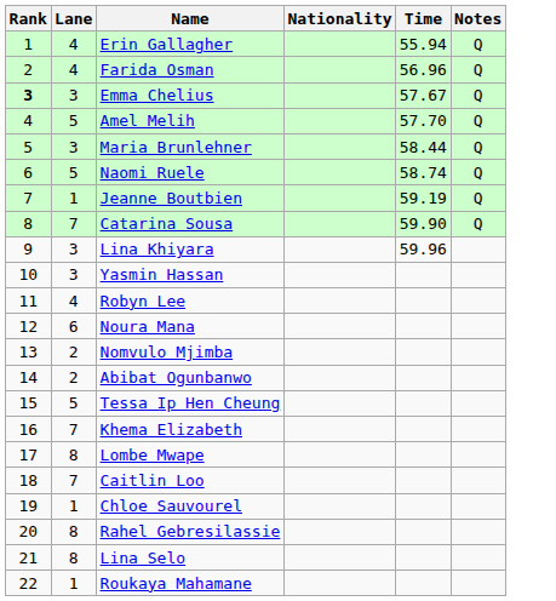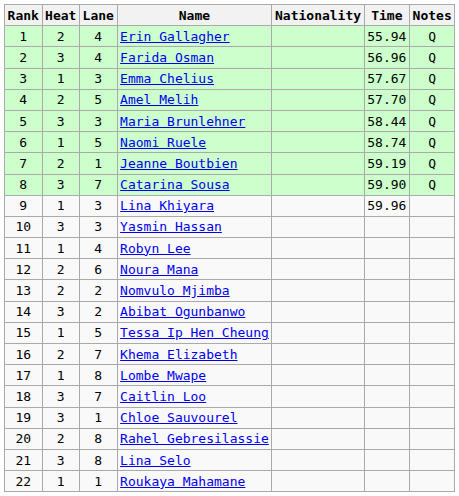+ column: Heat | 2 | 3 | 1 | 2 | 3 | 1 | 2 | 3 | 1 | 3 | 1 | 2 | 2 | 3 | 1 | 2 | 1 | 3 | 3 | 2 | 3 | 1
Emma Chelius | Rank: bold -> normal
